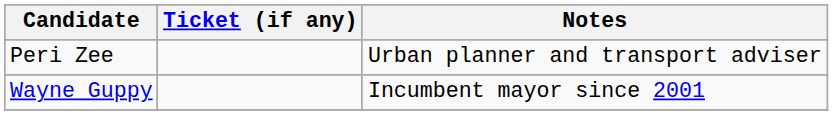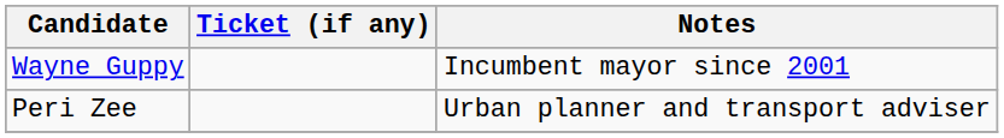rows swapped: Wayne Guppy <-> Peri Zee
